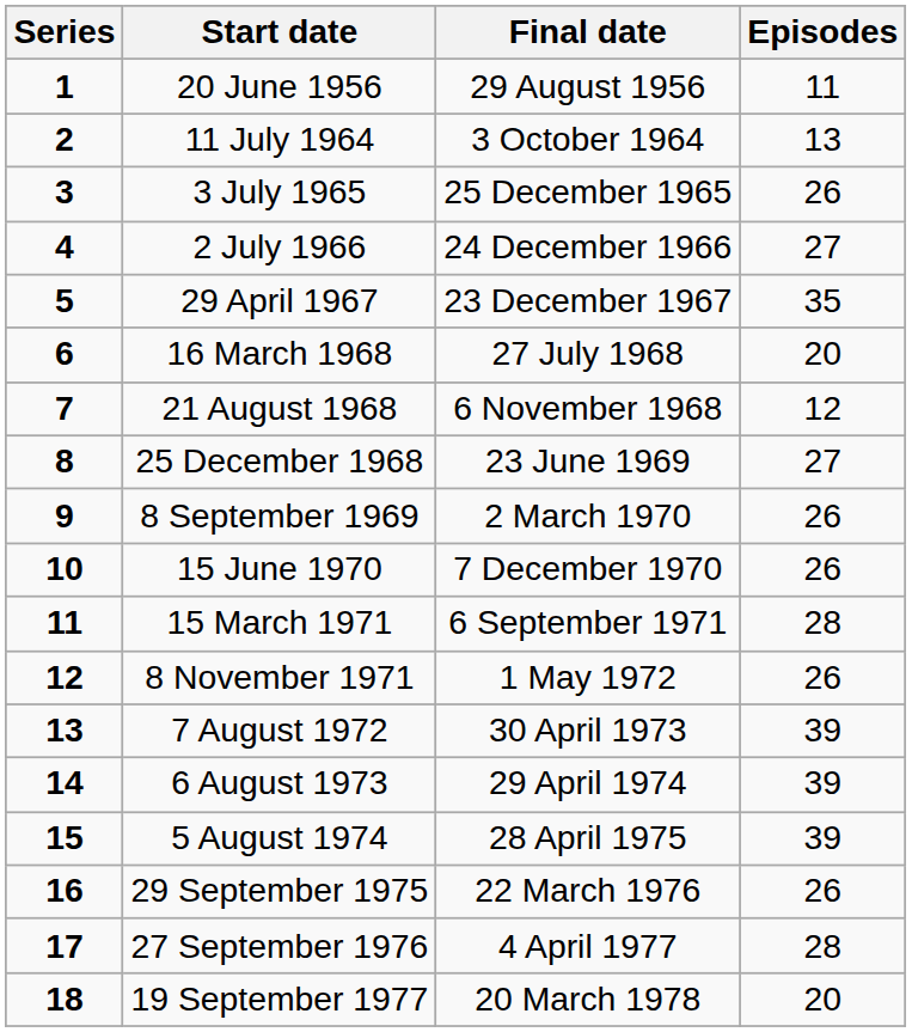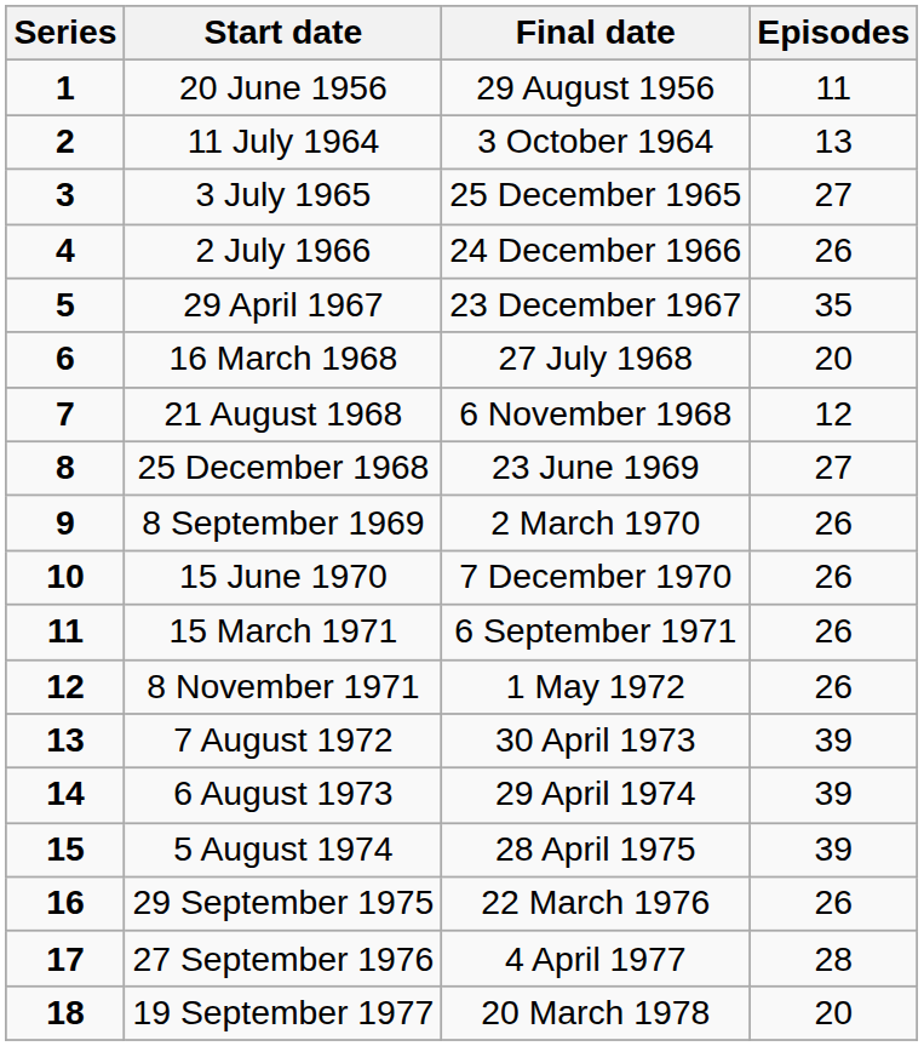3 July 1965 | Episodes: 26 -> 27
2 July 1966 | Episodes: 27 -> 26
15 March 1971 | Episodes: 28 -> 26
